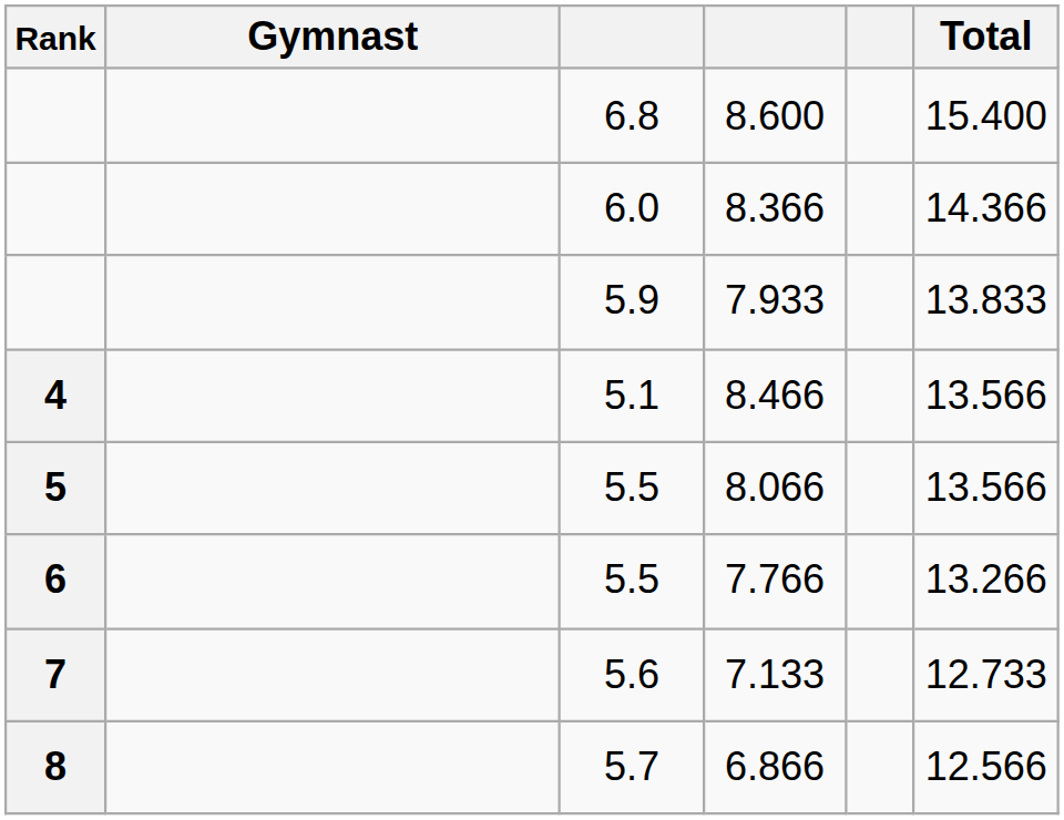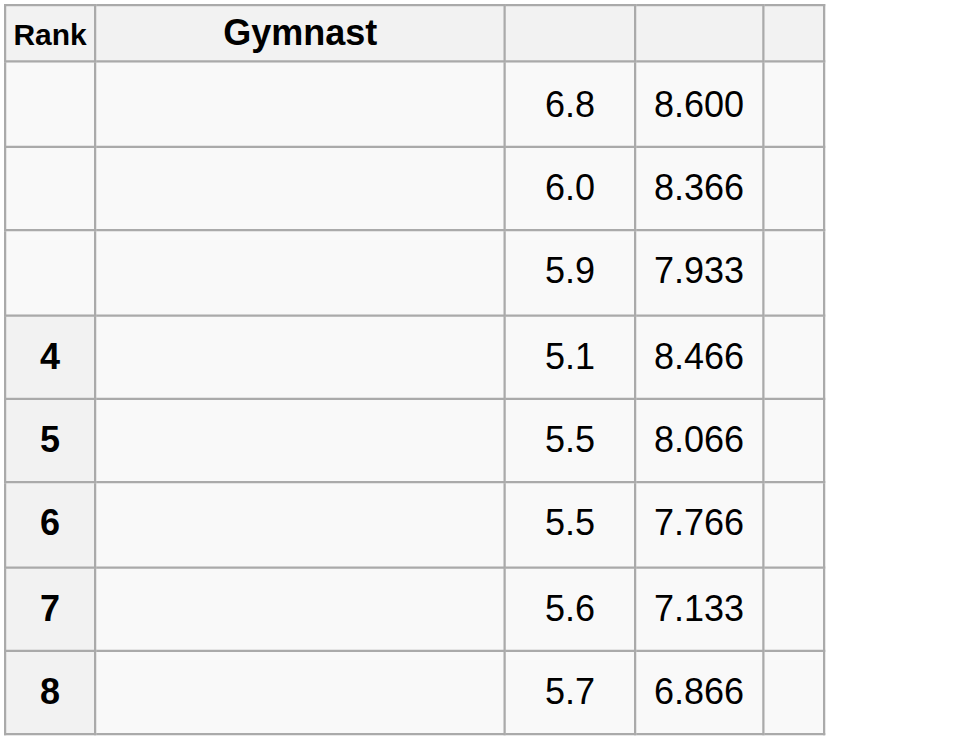- column: Total | 15.400 | 14.366 | 13.833 | 13.566 | 13.566 | 13.266 | 12.733 | 12.566
